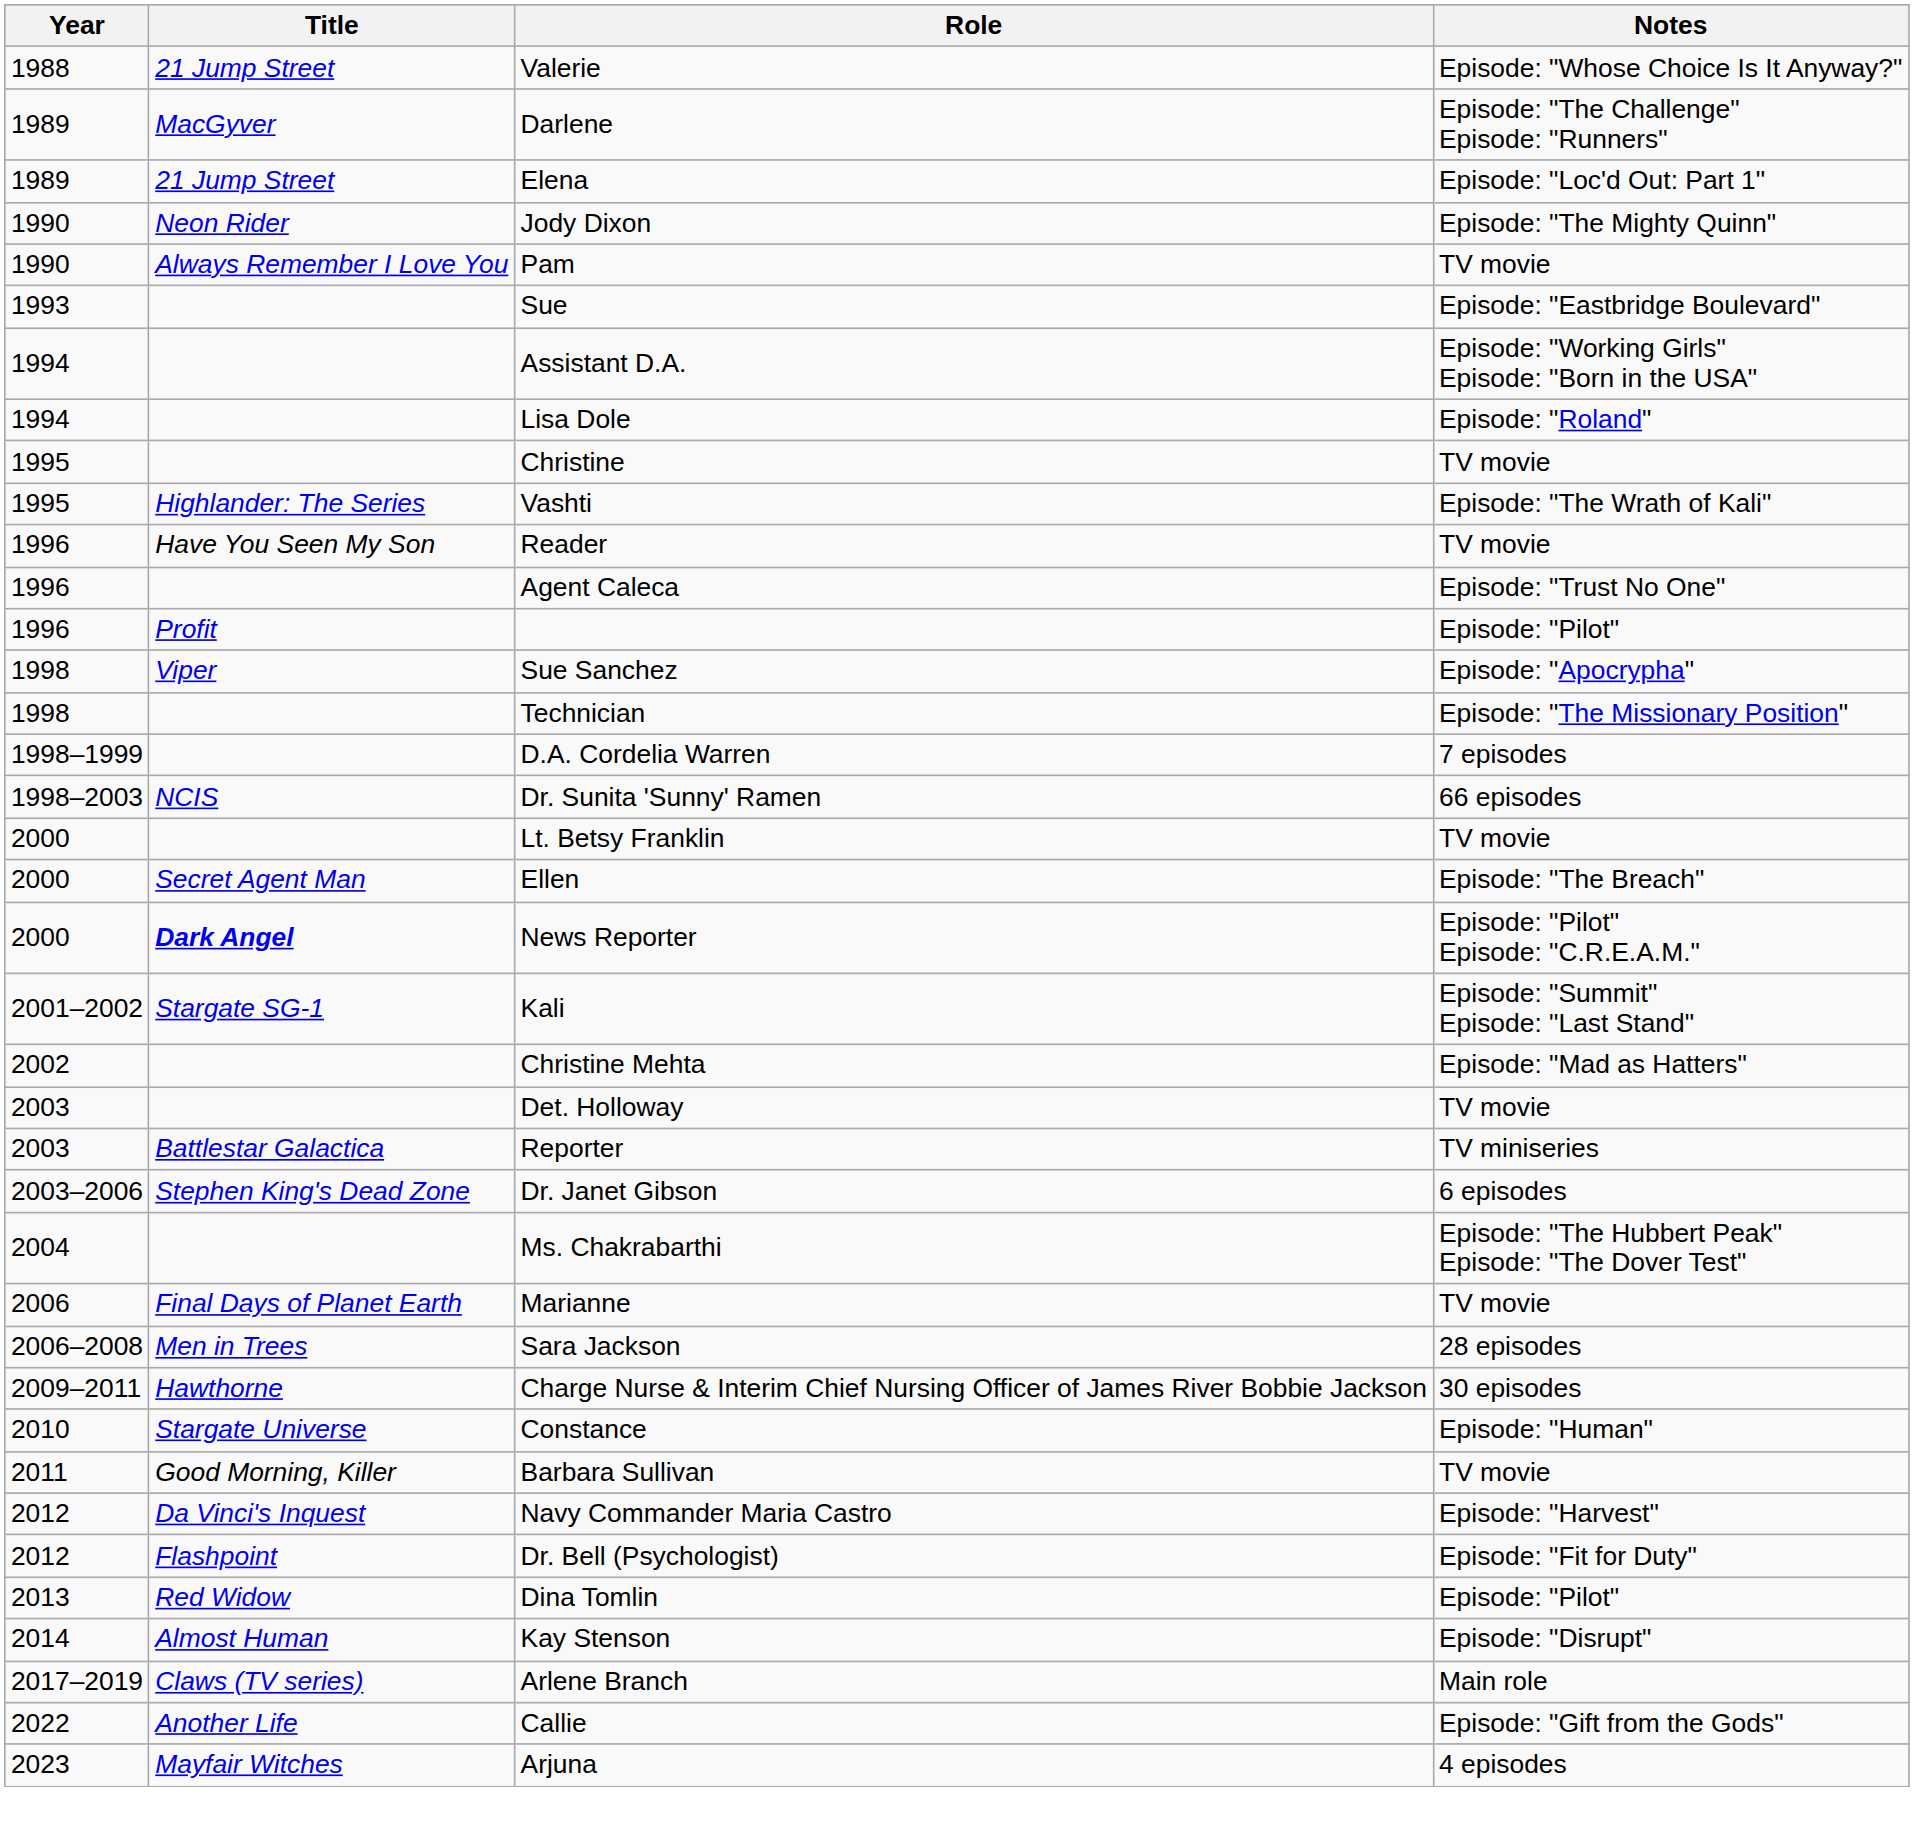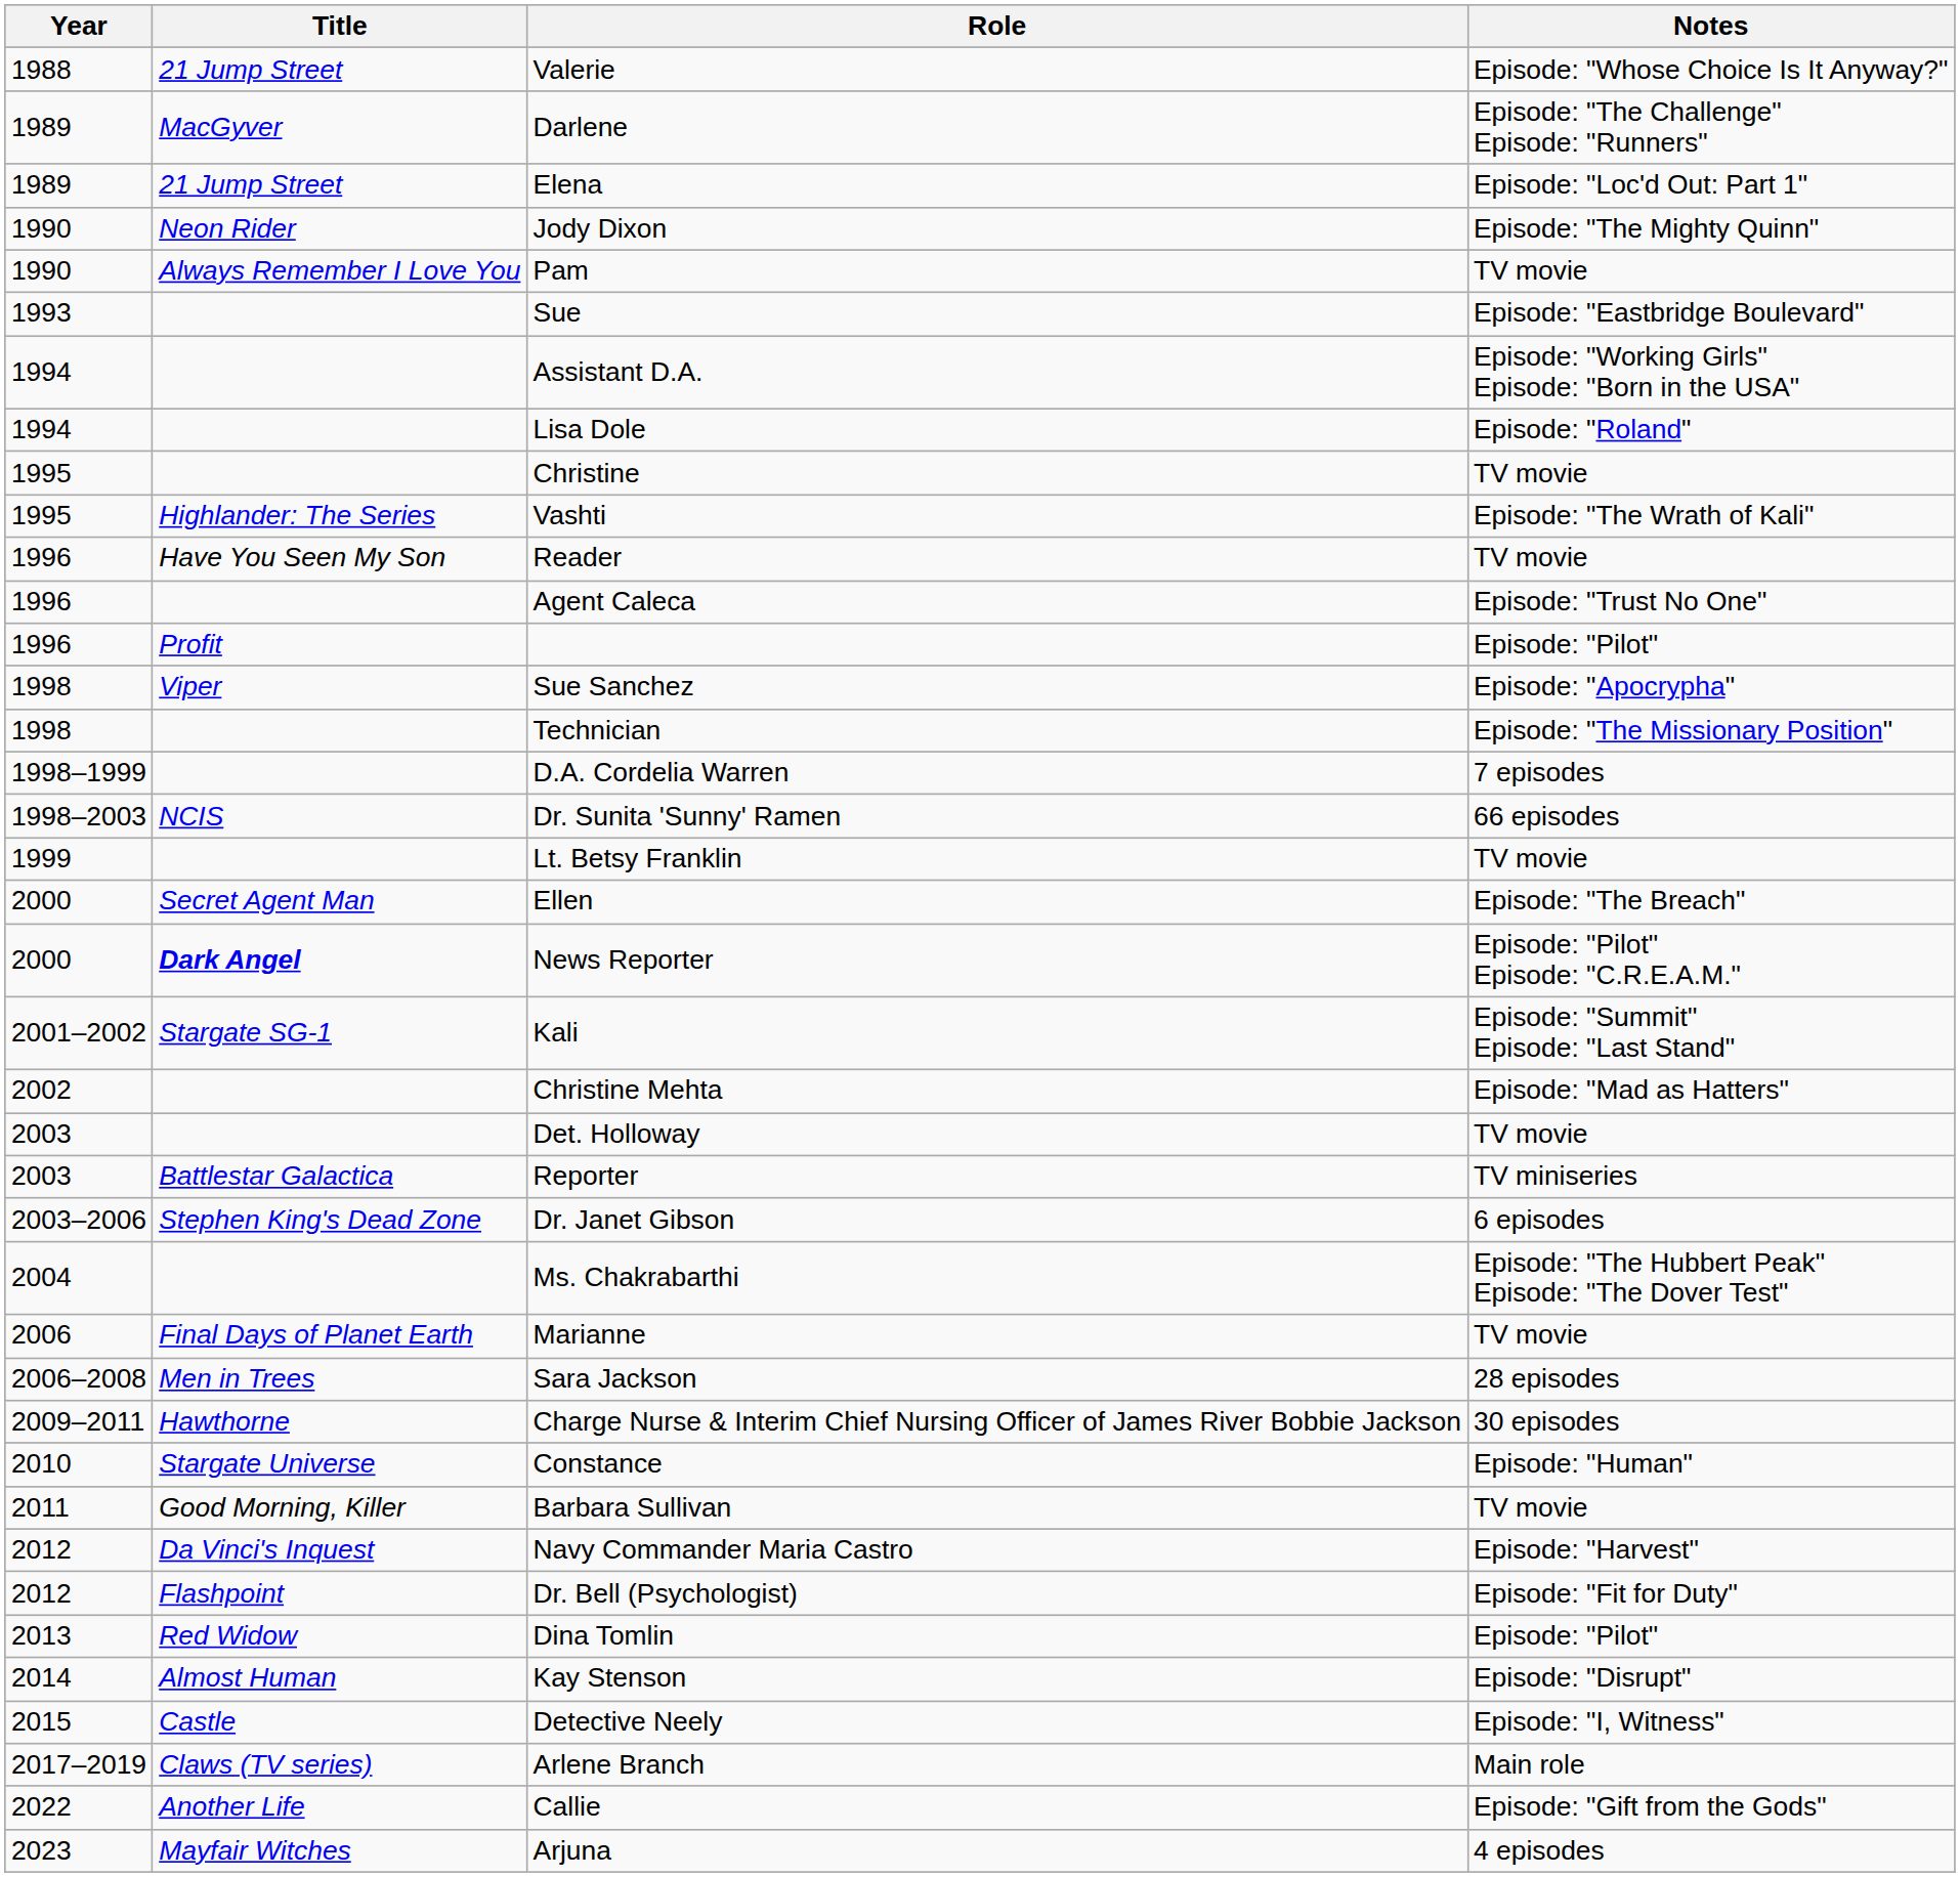Lt. Betsy Franklin | Year: 2000 -> 1999
+ row: 2015 | Castle | Detective Neely | Episode: "I, Witness"
